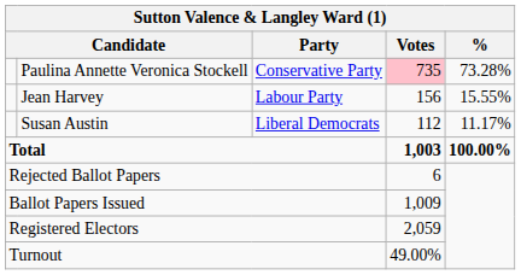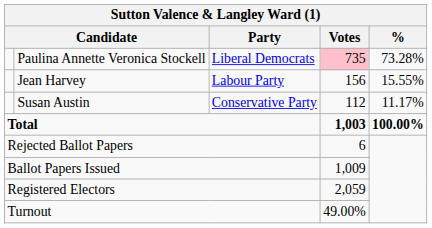Paulina Annette Veronica Stockell | Party: Conservative Party -> Liberal Democrats
Susan Austin | Party: Liberal Democrats -> Conservative Party
